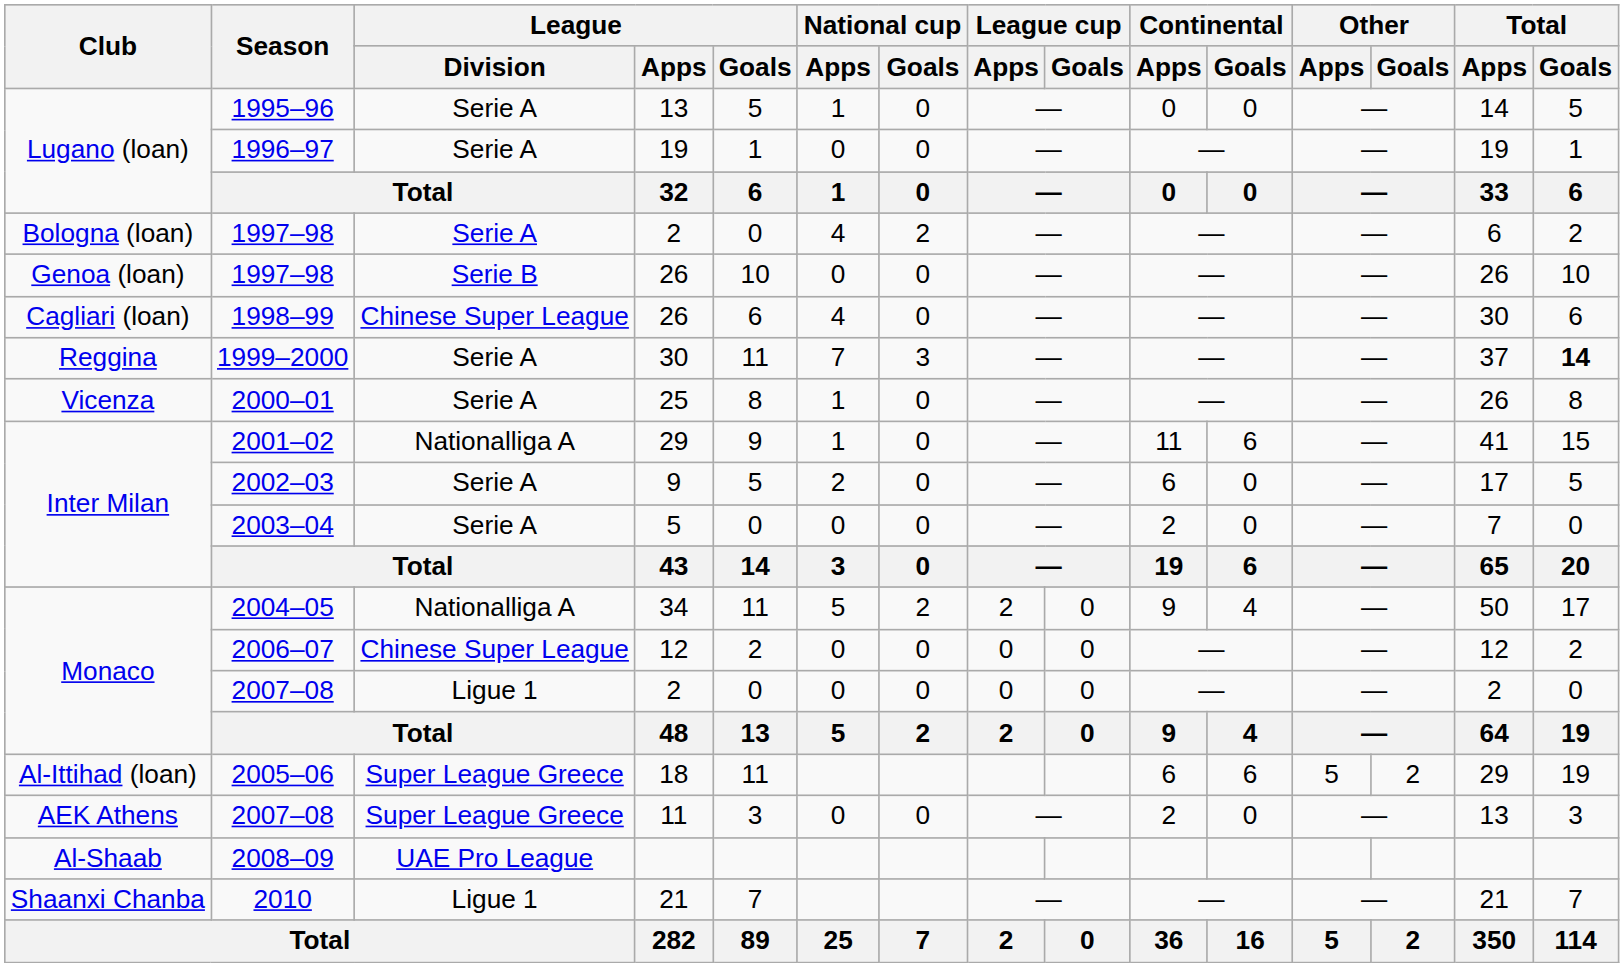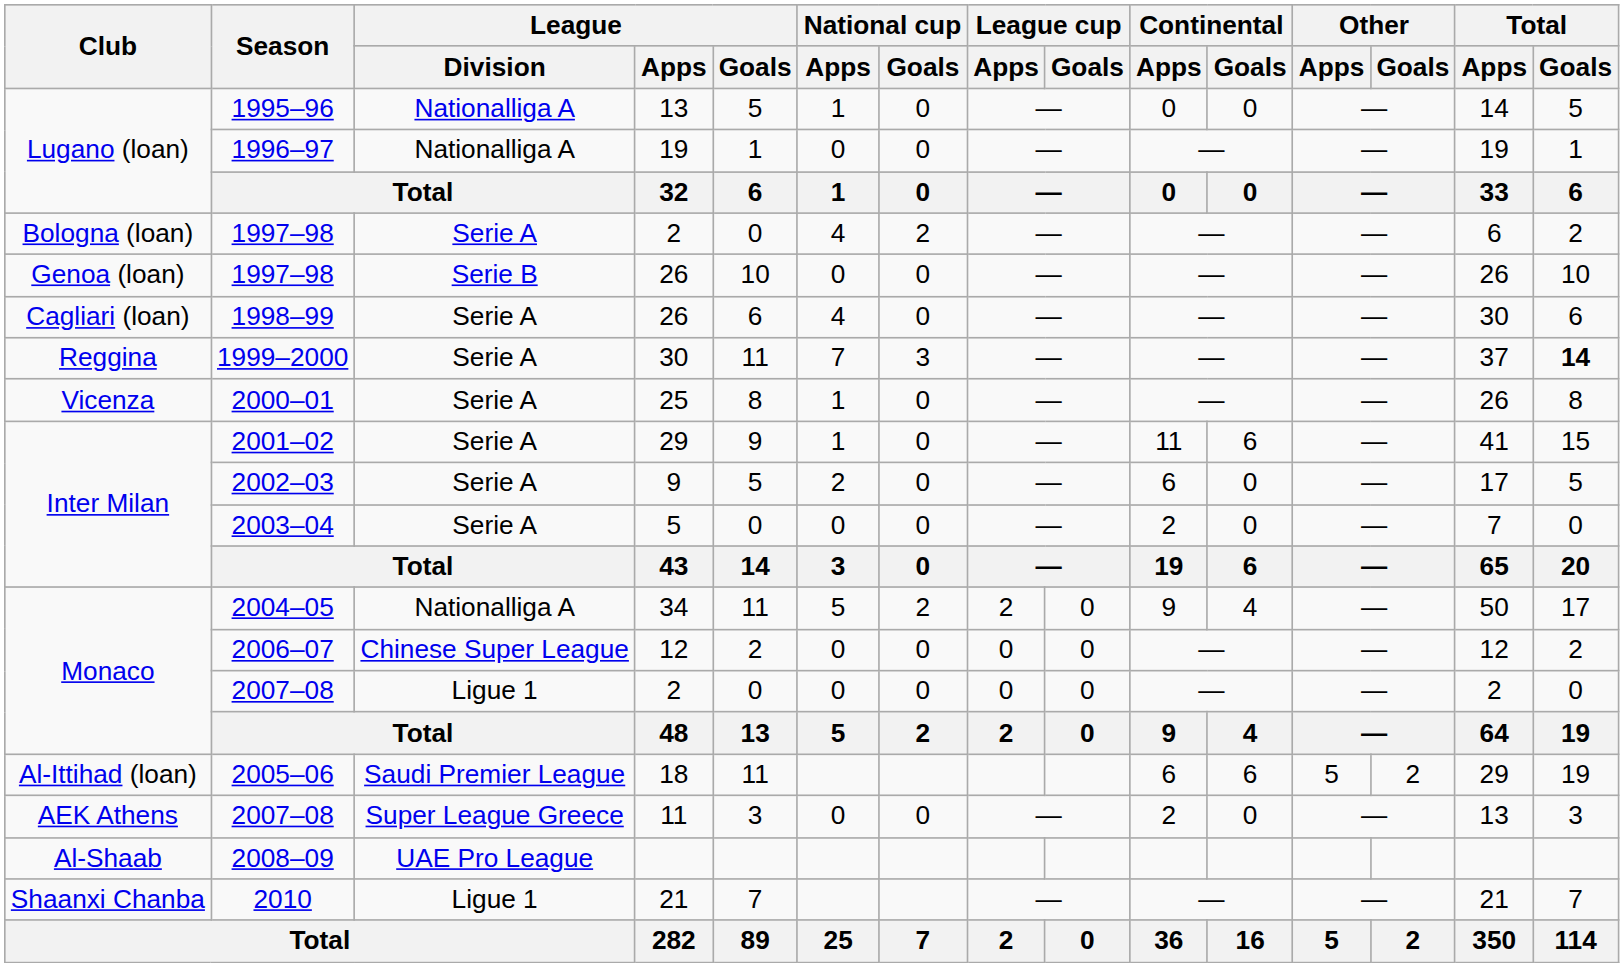1995–96 | League / Division: Serie A -> Nationalliga A
1996–97 | League / Division: Serie A -> Nationalliga A
1998–99 | League / Division: Chinese Super League -> Serie A
2001–02 | League / Division: Nationalliga A -> Serie A
2005–06 | League / Division: Super League Greece -> Saudi Premier League
